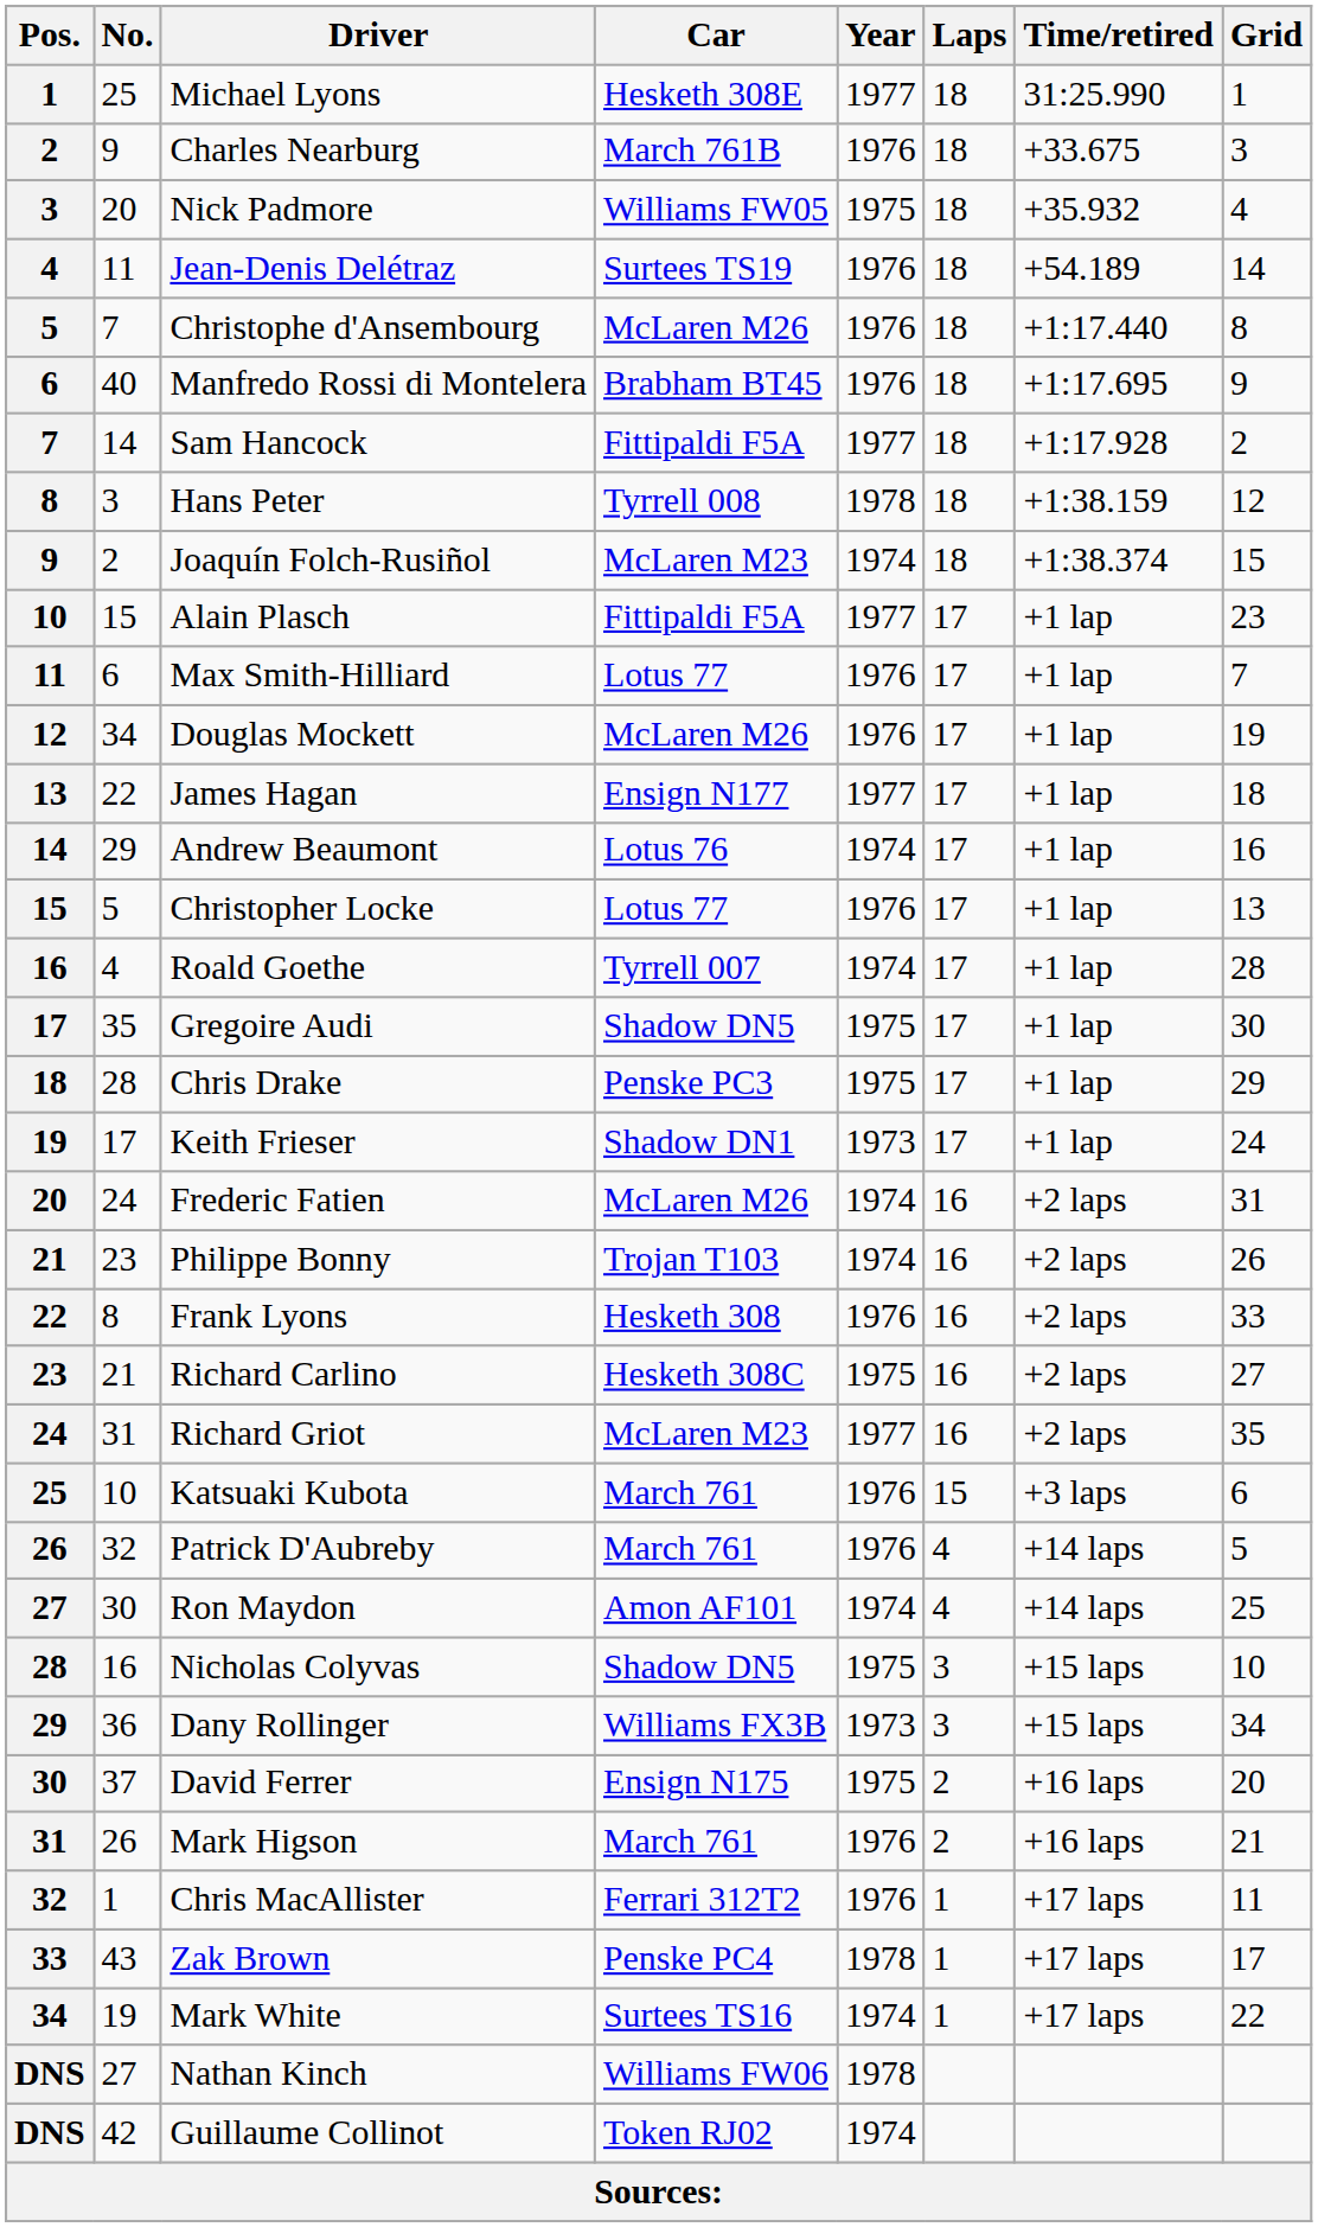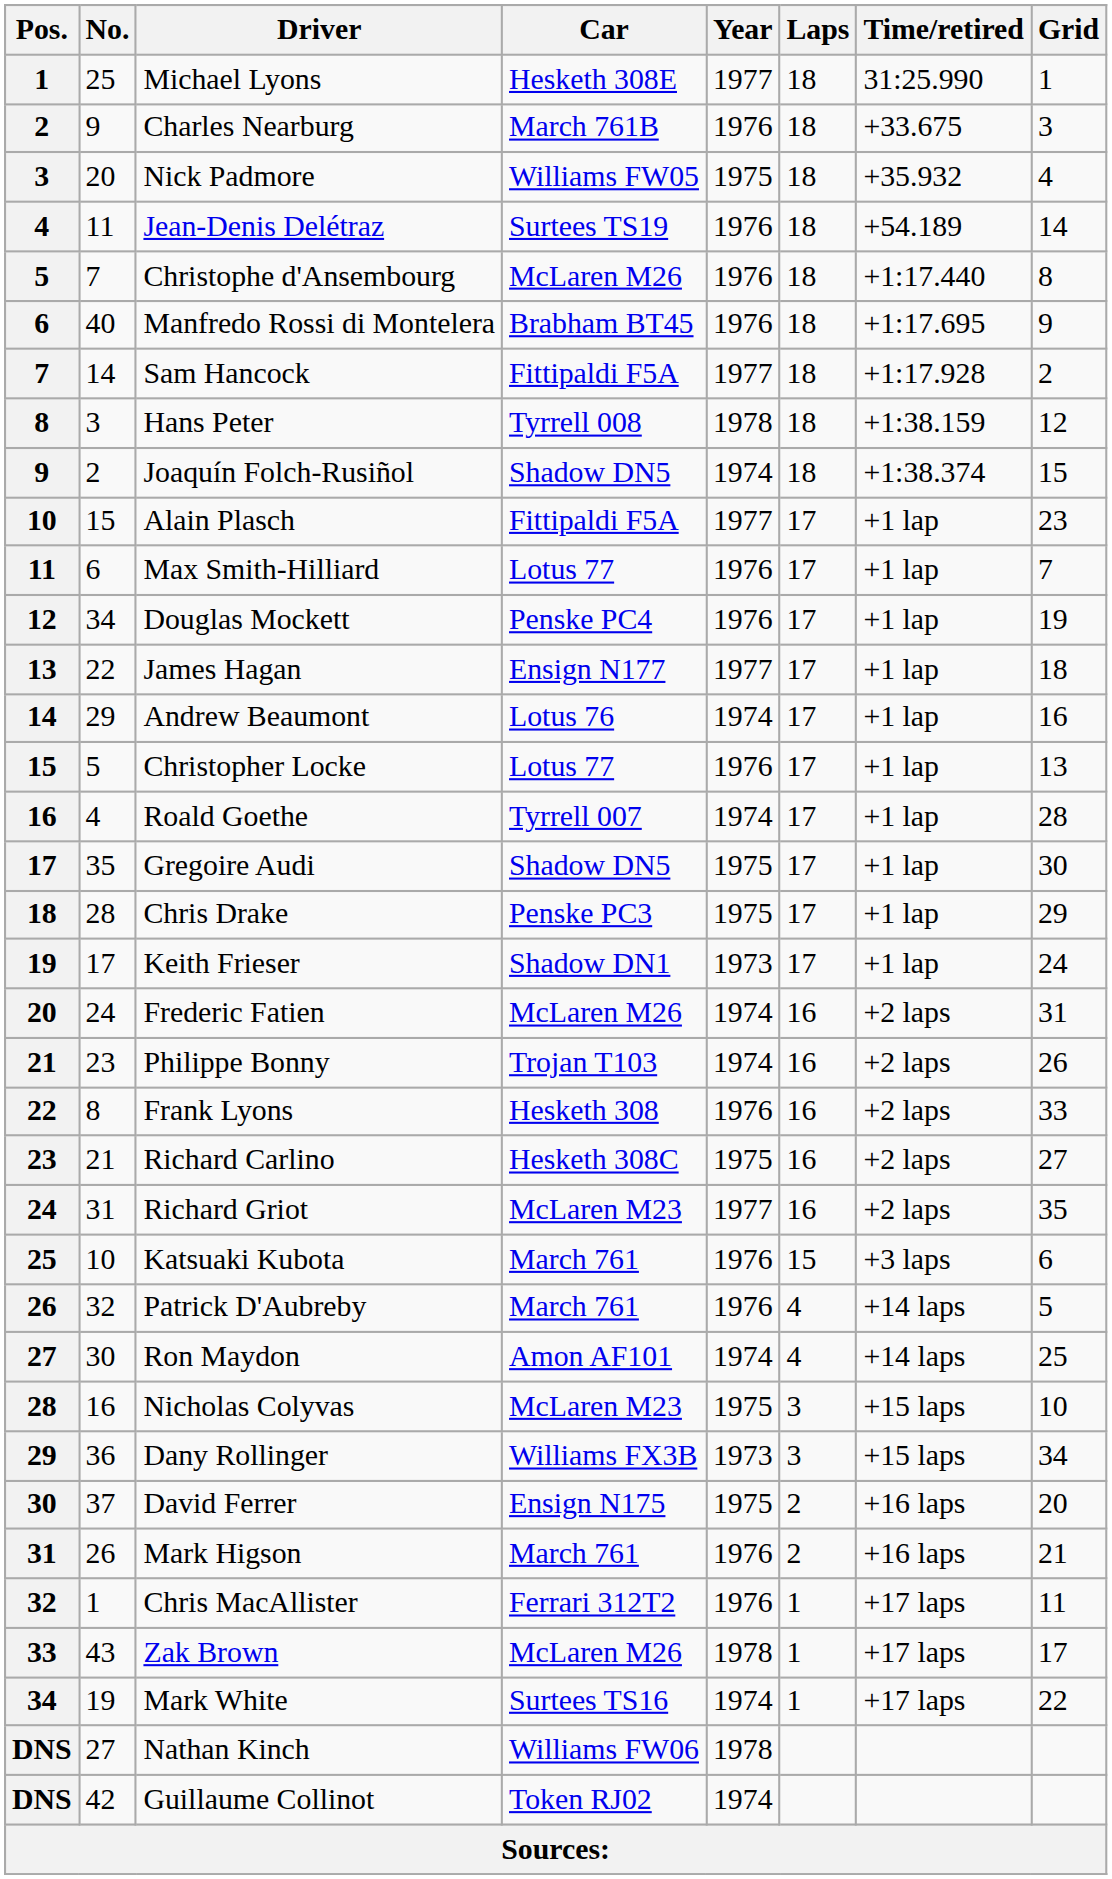Joaquín Folch-Rusiñol | Car: McLaren M23 -> Shadow DN5
Douglas Mockett | Car: McLaren M26 -> Penske PC4
Nicholas Colyvas | Car: Shadow DN5 -> McLaren M23
Zak Brown | Car: Penske PC4 -> McLaren M26
